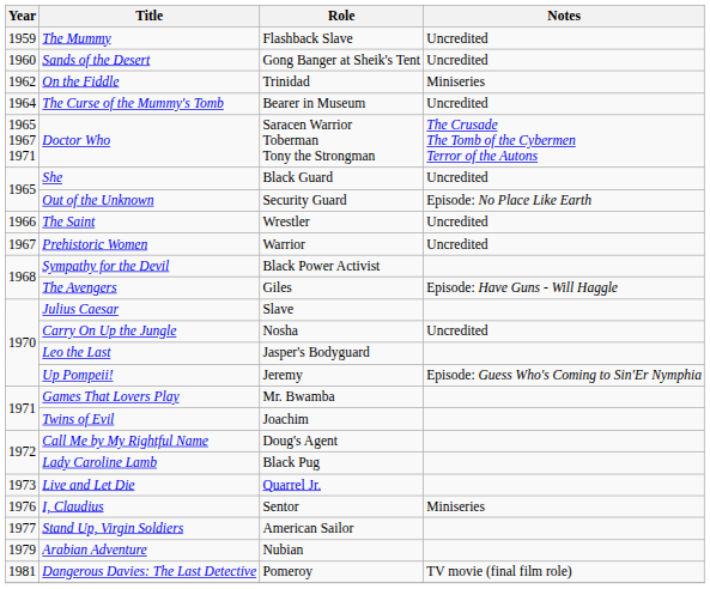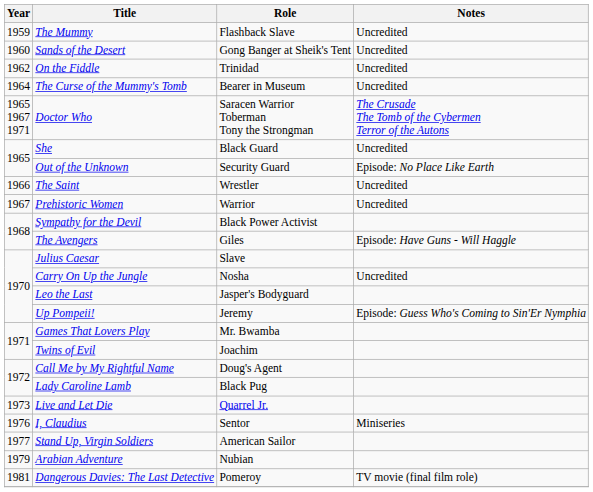On the Fiddle | Notes: Miniseries -> Uncredited
